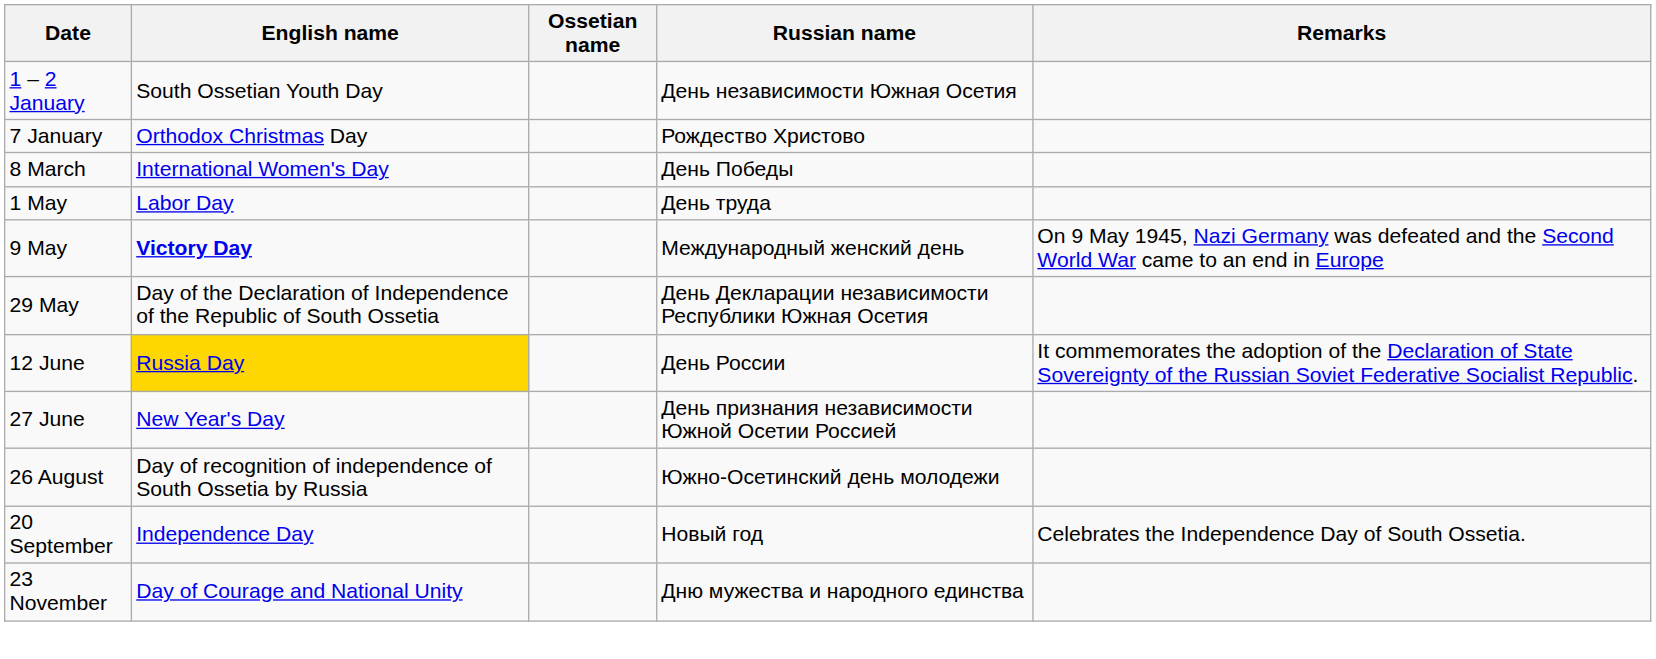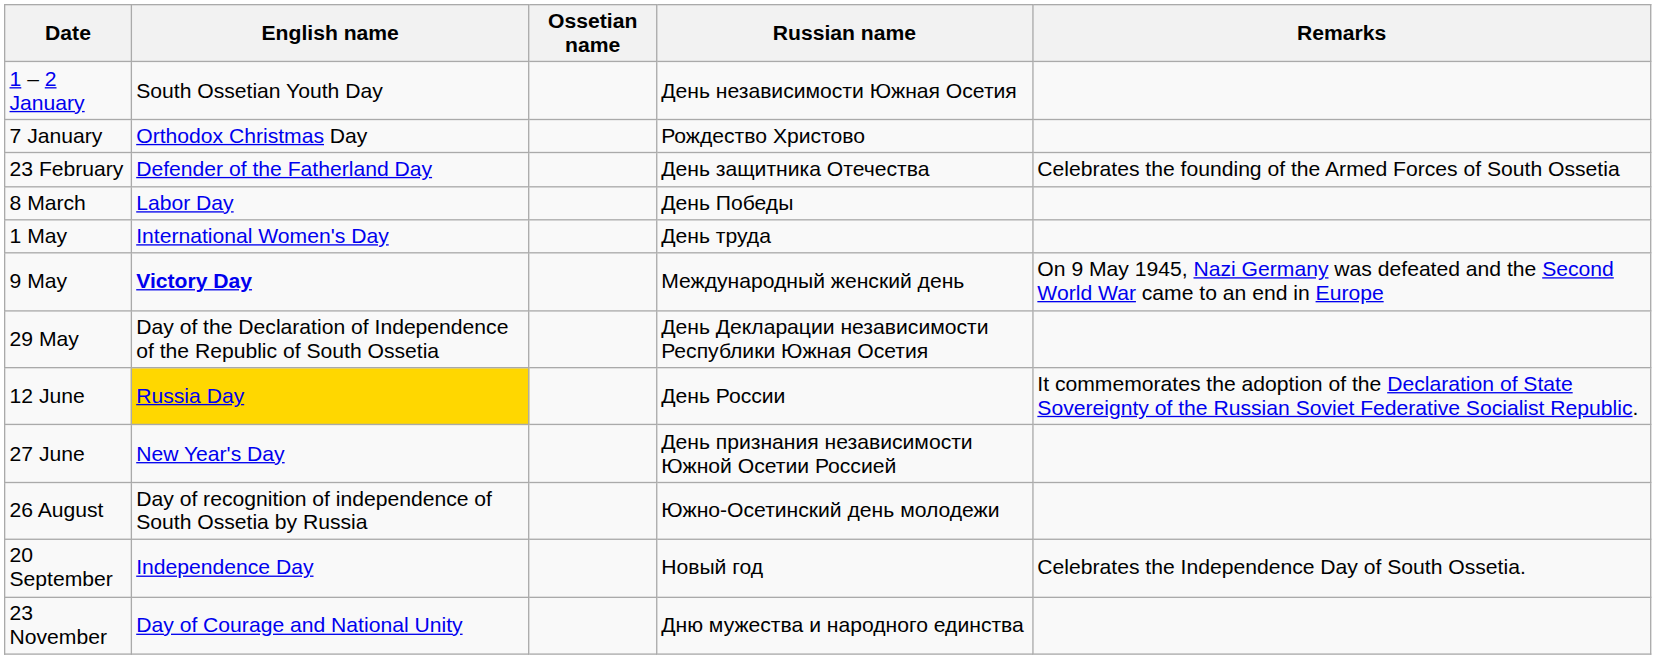+ row: 23 February | Defender of the Fatherland Day | День защитника Отечества | Celebrates the founding of the Armed Forces of South Ossetia
8 March | English name: International Women's Day -> Labor Day
1 May | English name: Labor Day -> International Women's Day
